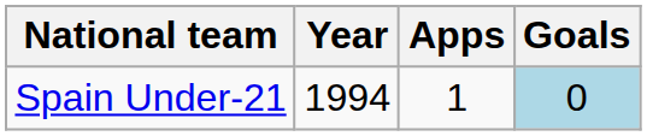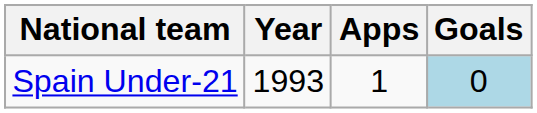Spain Under-21 | Year: 1994 -> 1993
